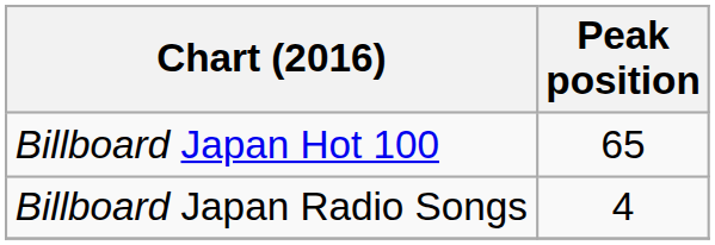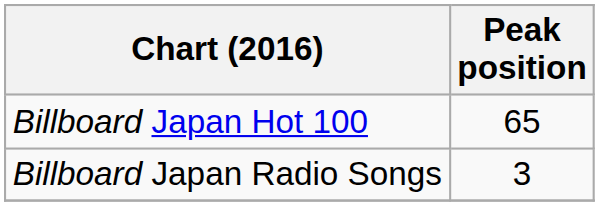Billboard Japan Radio Songs | Peak position: 4 -> 3
